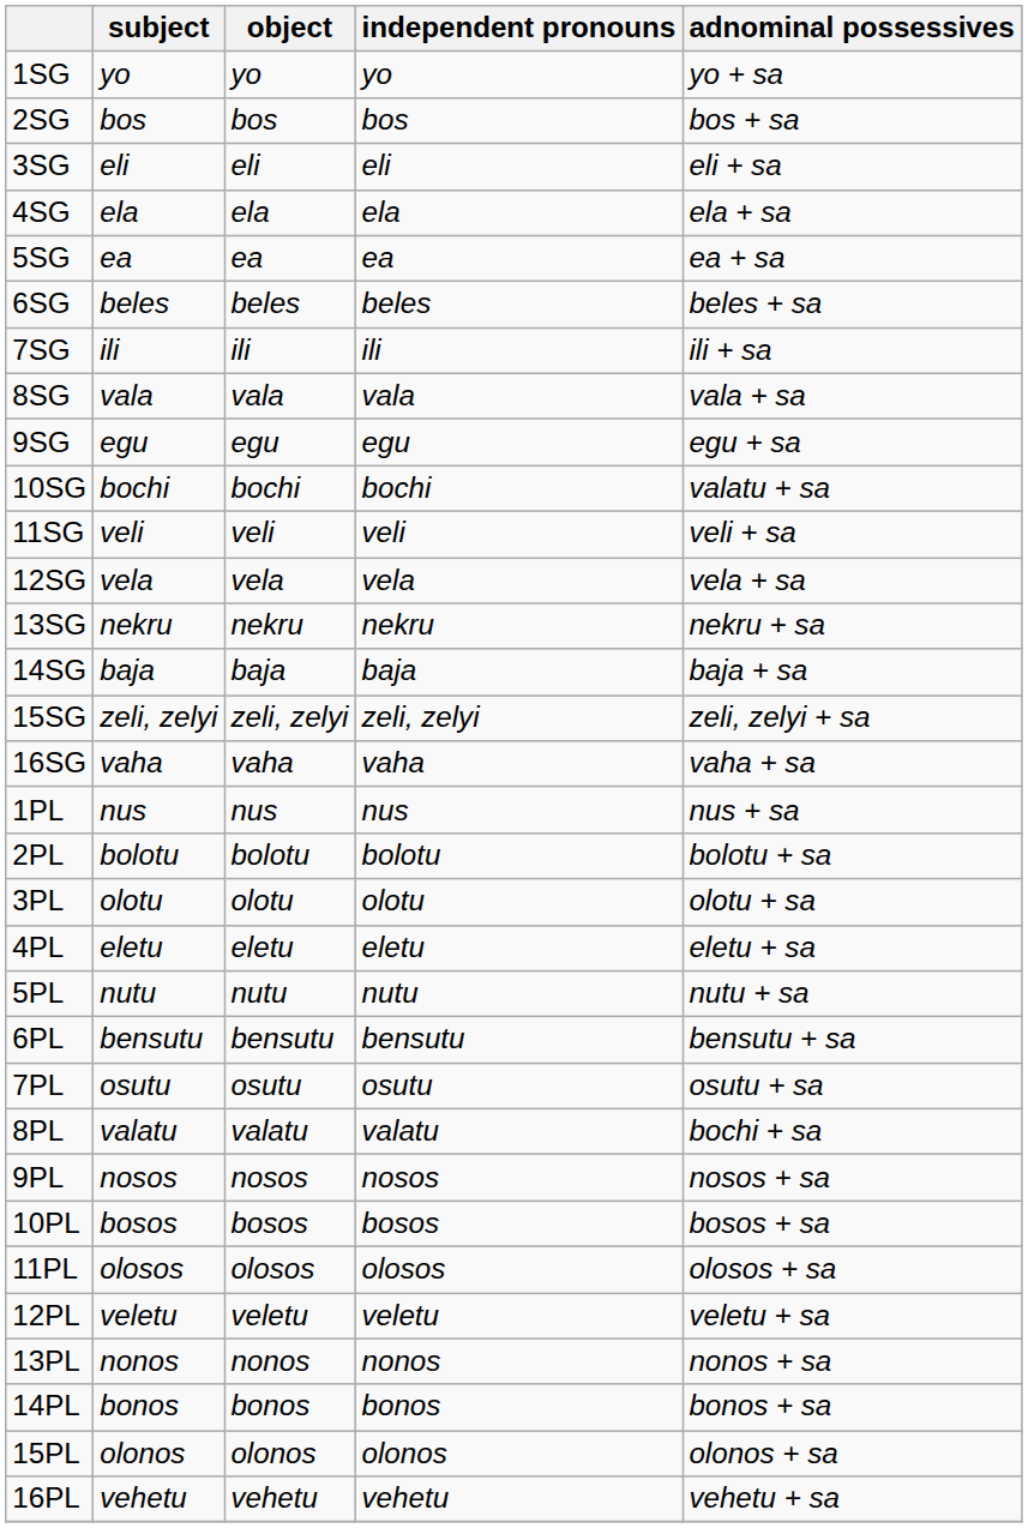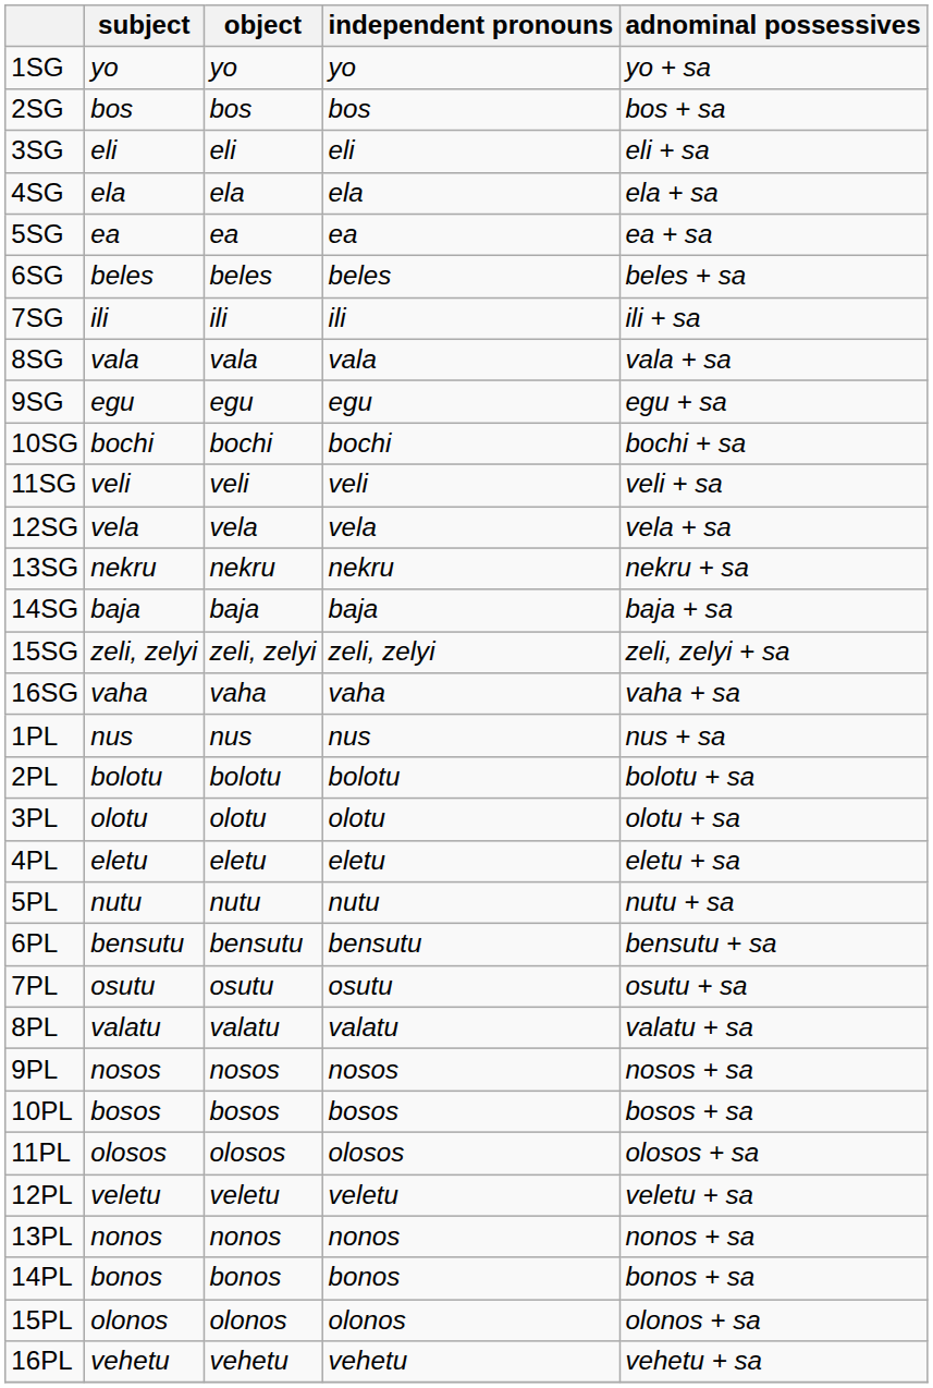10SG | adnominal possessives: valatu + sa -> bochi + sa
8PL | adnominal possessives: bochi + sa -> valatu + sa
